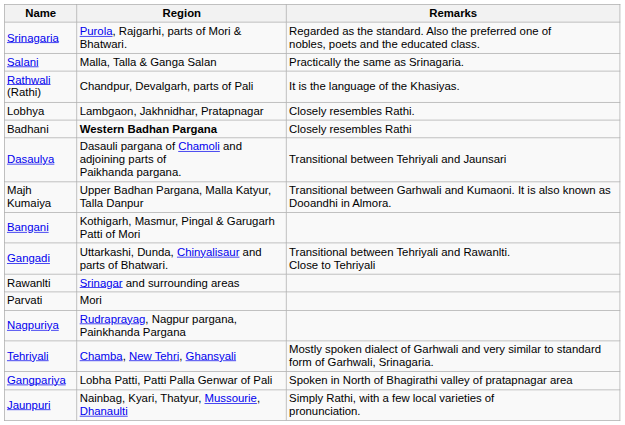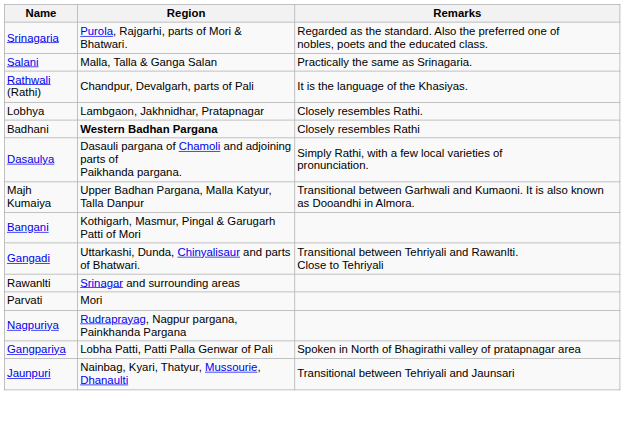Dasaulya | Remarks: Transitional between Tehriyali and Jaunsari -> Simply Rathi, with a few local varieties of pronunciation.
- row: Tehriyali | Chamba, New Tehri, Ghansyali | Mostly spoken dialect of Garhwali and very similar to standard form of Garhwali, Srinagaria.
Jaunpuri | Remarks: Simply Rathi, with a few local varieties of pronunciation. -> Transitional between Tehriyali and Jaunsari
